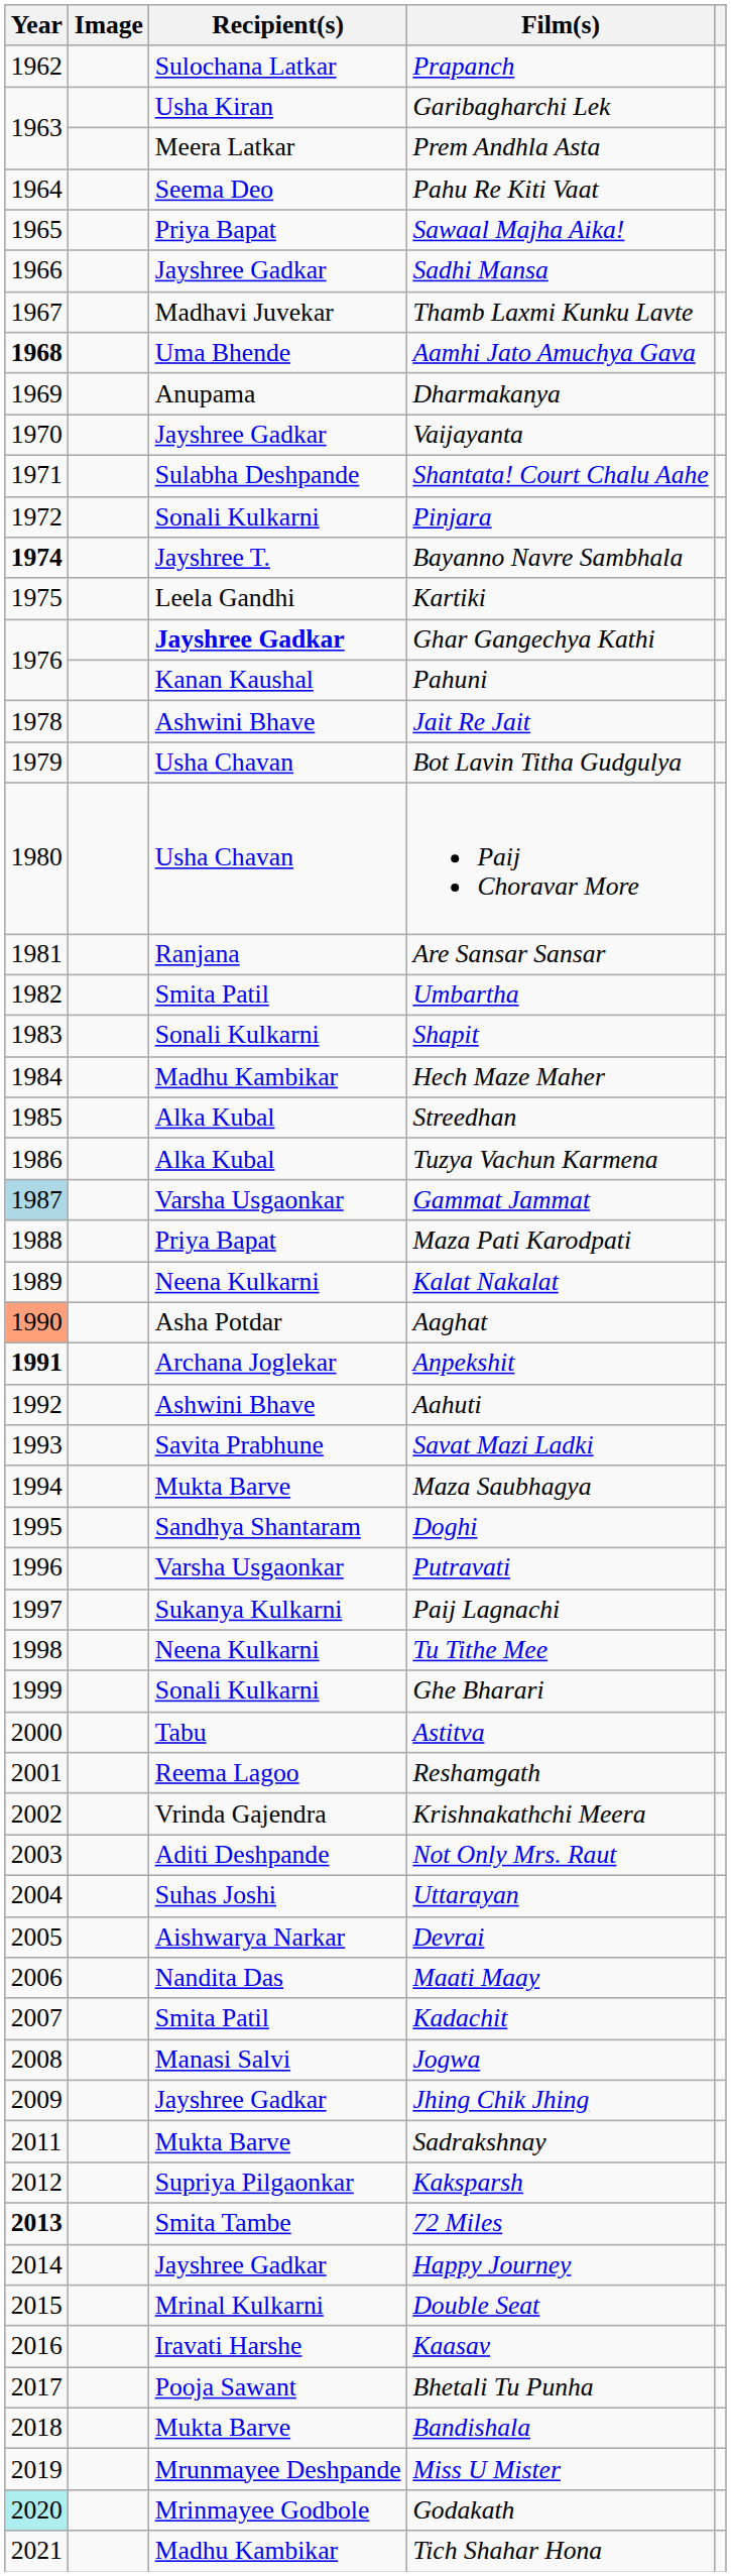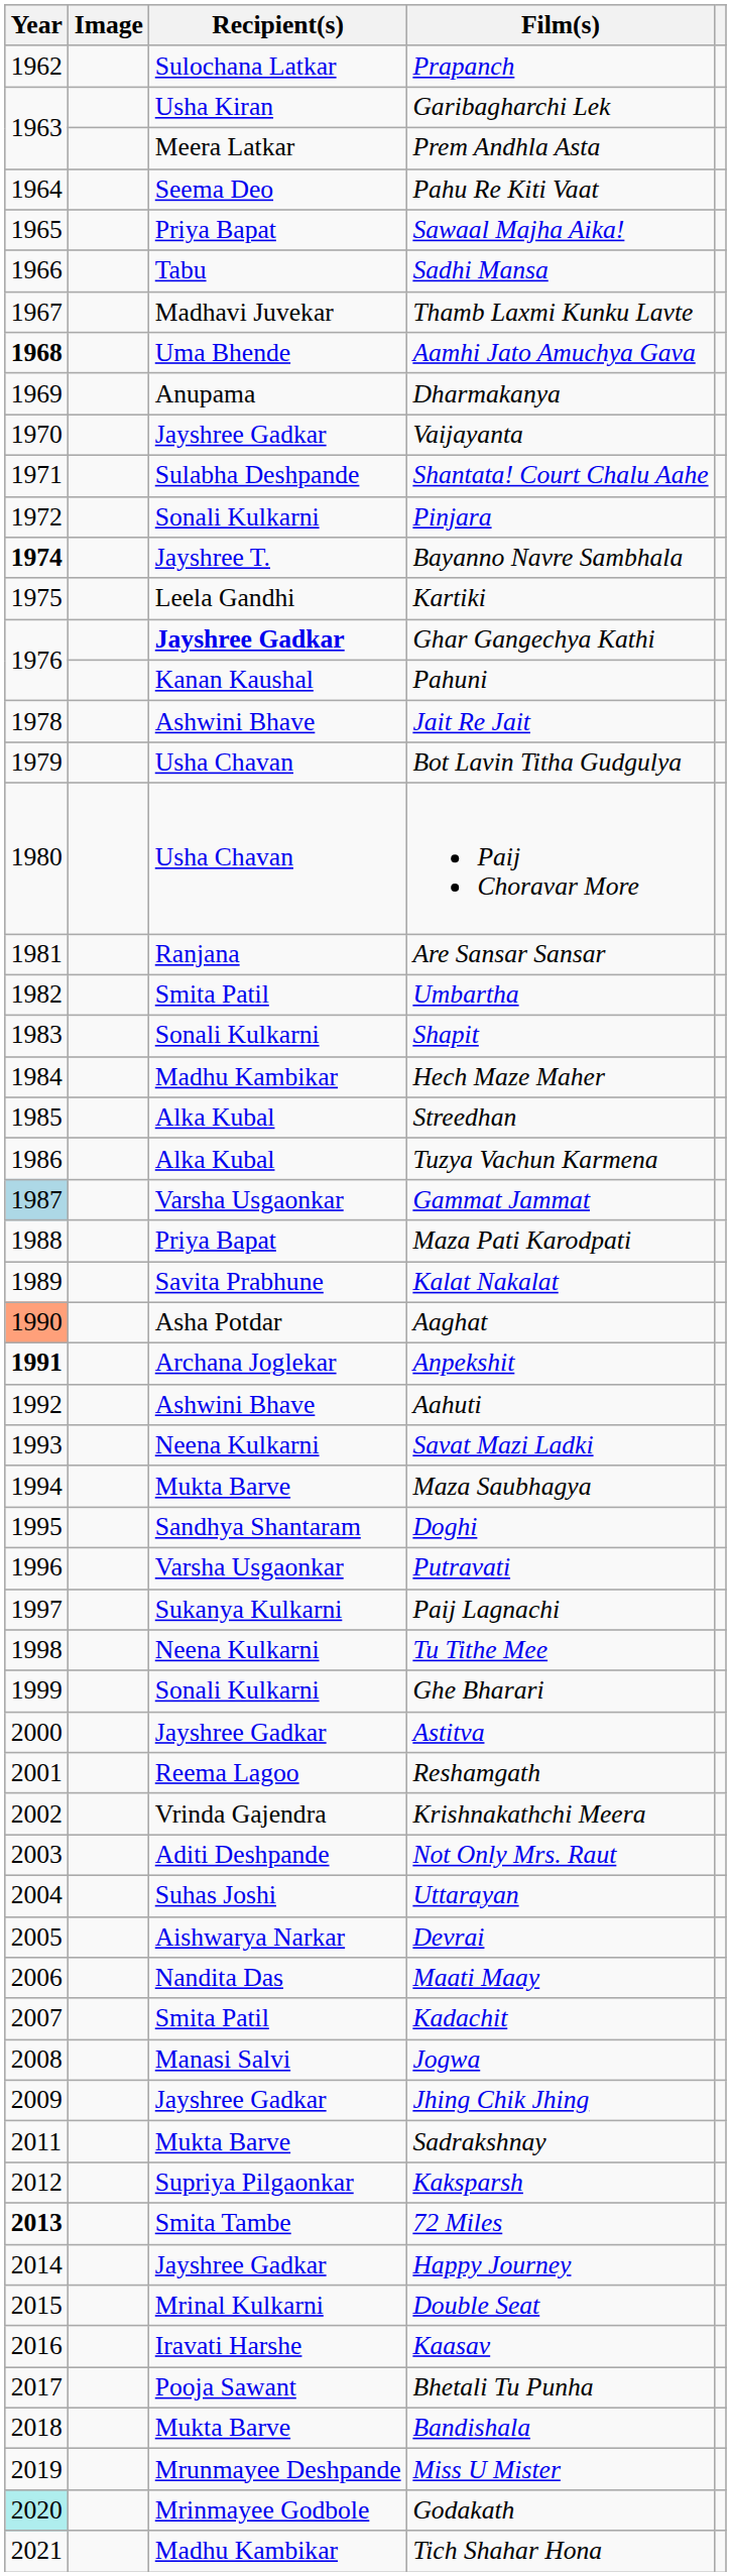Sadhi Mansa | Recipient(s): Jayshree Gadkar -> Tabu
Kalat Nakalat | Recipient(s): Neena Kulkarni -> Savita Prabhune
Savat Mazi Ladki | Recipient(s): Savita Prabhune -> Neena Kulkarni
Astitva | Recipient(s): Tabu -> Jayshree Gadkar
